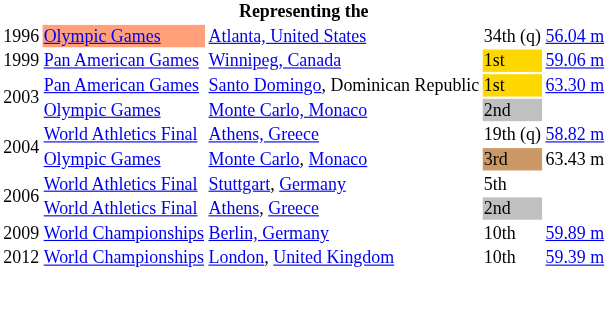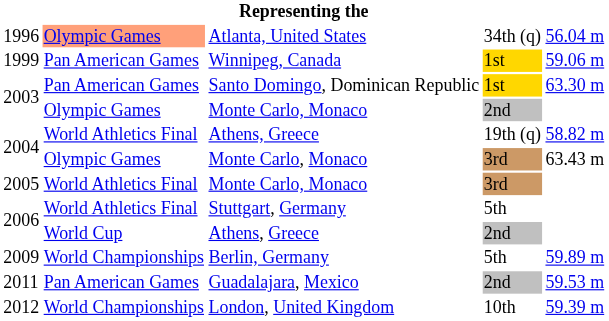+ row: 2005 | World Athletics Final | Monte Carlo, Monaco | 3rd
2006 / Athens, Greece | column 2: World Athletics Final -> World Cup
2009 | column 4: 10th -> 5th
+ row: 2011 | Pan American Games | Guadalajara, Mexico | 2nd | 59.53 m
